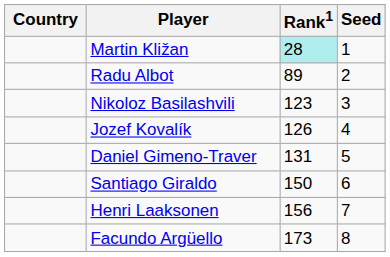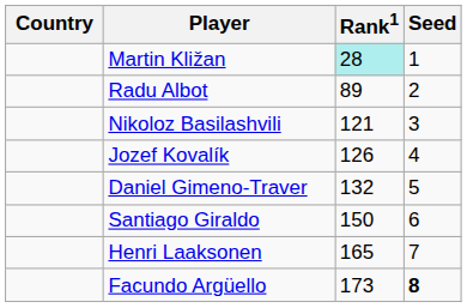Nikoloz Basilashvili | Rank1: 123 -> 121
Daniel Gimeno-Traver | Rank1: 131 -> 132
Henri Laaksonen | Rank1: 156 -> 165
Facundo Argüello | Seed: normal -> bold
